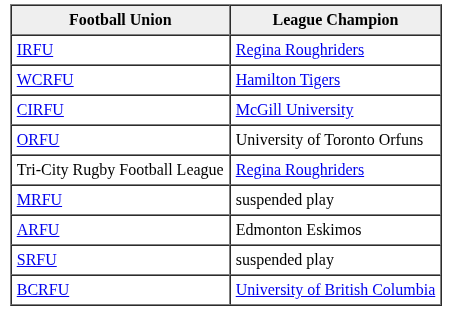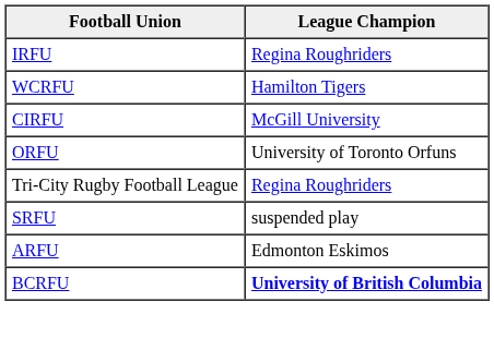- row: MRFU | suspended play
rows swapped: SRFU <-> ARFU
BCRFU | League Champion: normal -> bold
